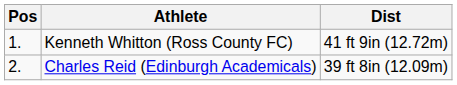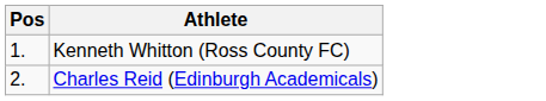- column: Dist | 41 ft 9in (12.72m) | 39 ft 8in (12.09m)
